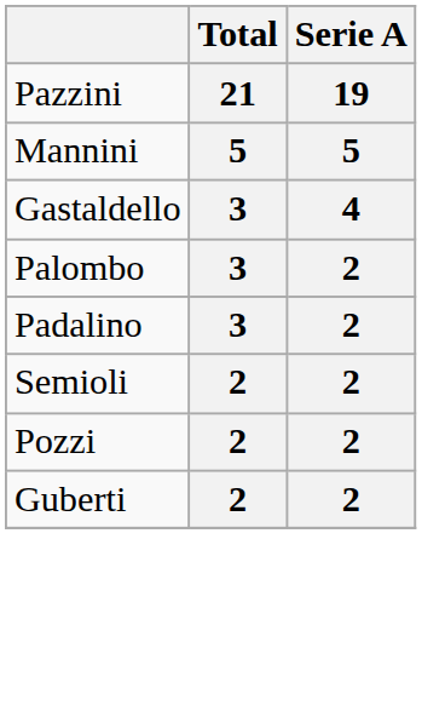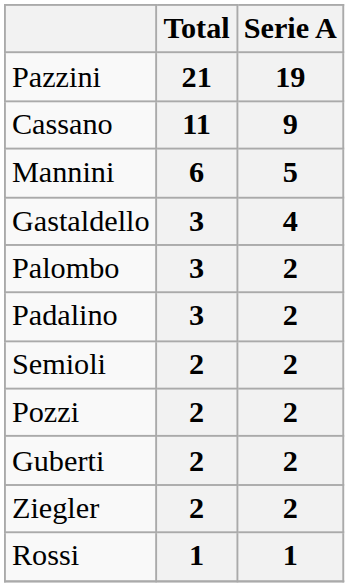+ row: Cassano | 11 | 9
Mannini | Total: 5 -> 6
+ row: Ziegler | 2 | 2
+ row: Rossi | 1 | 1
